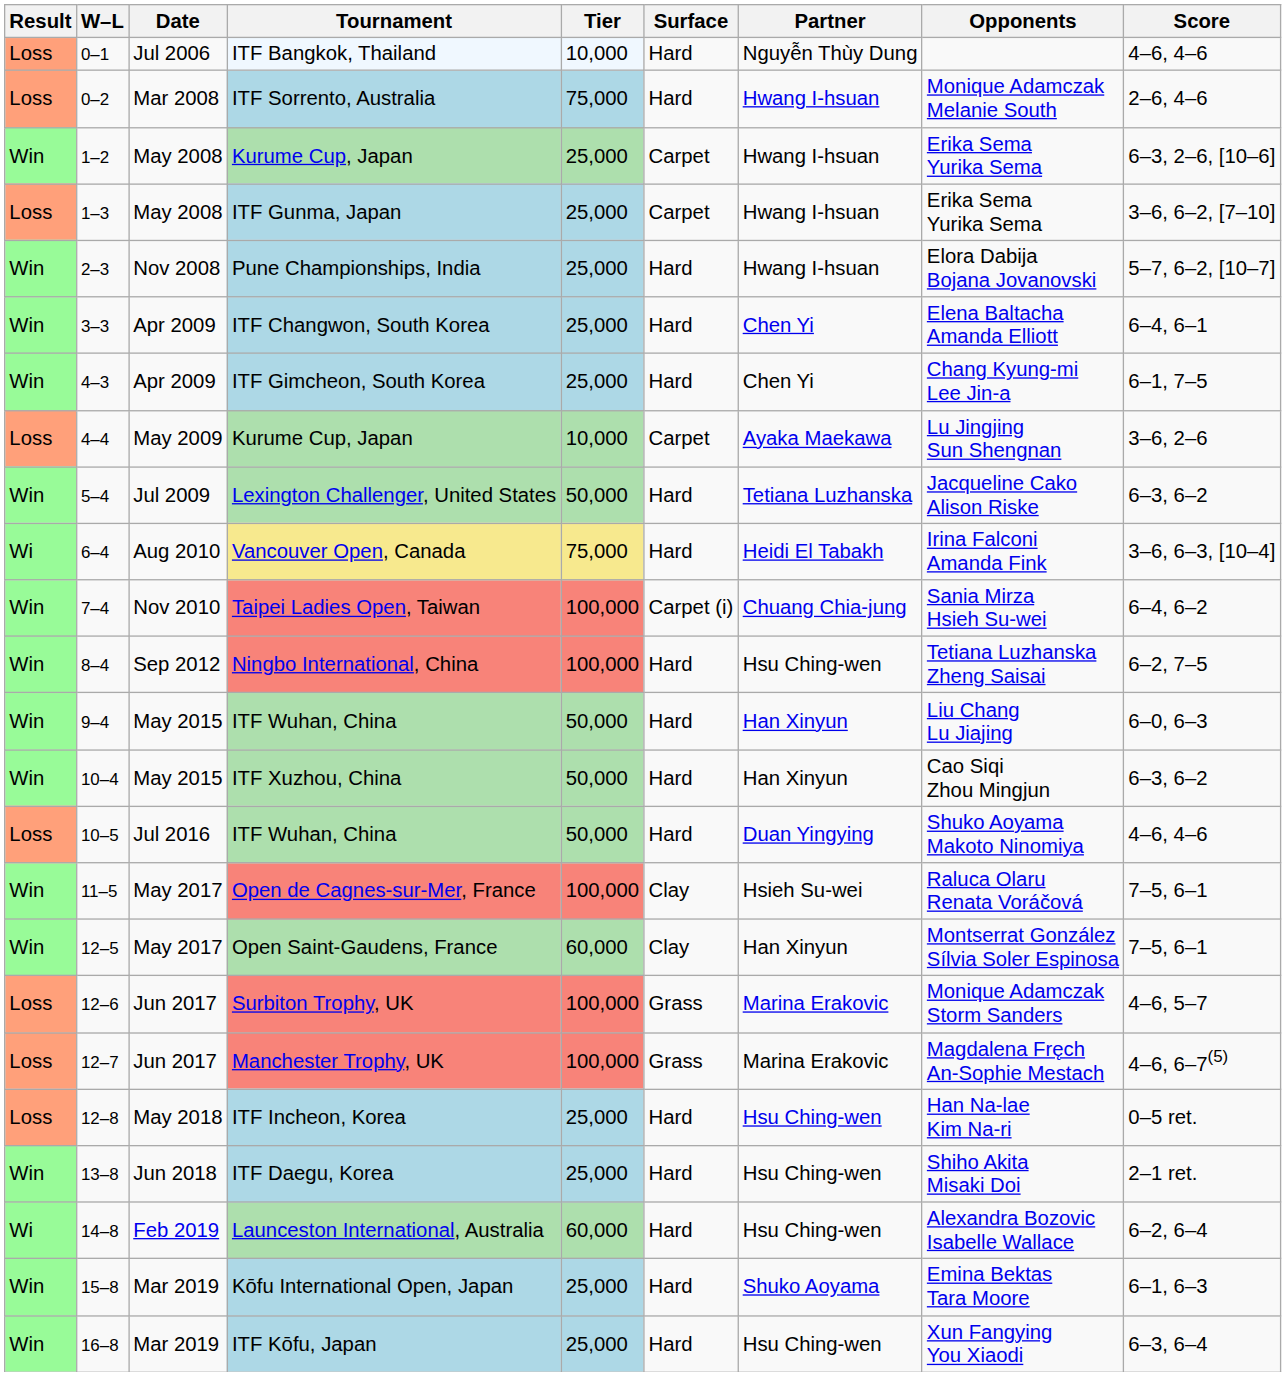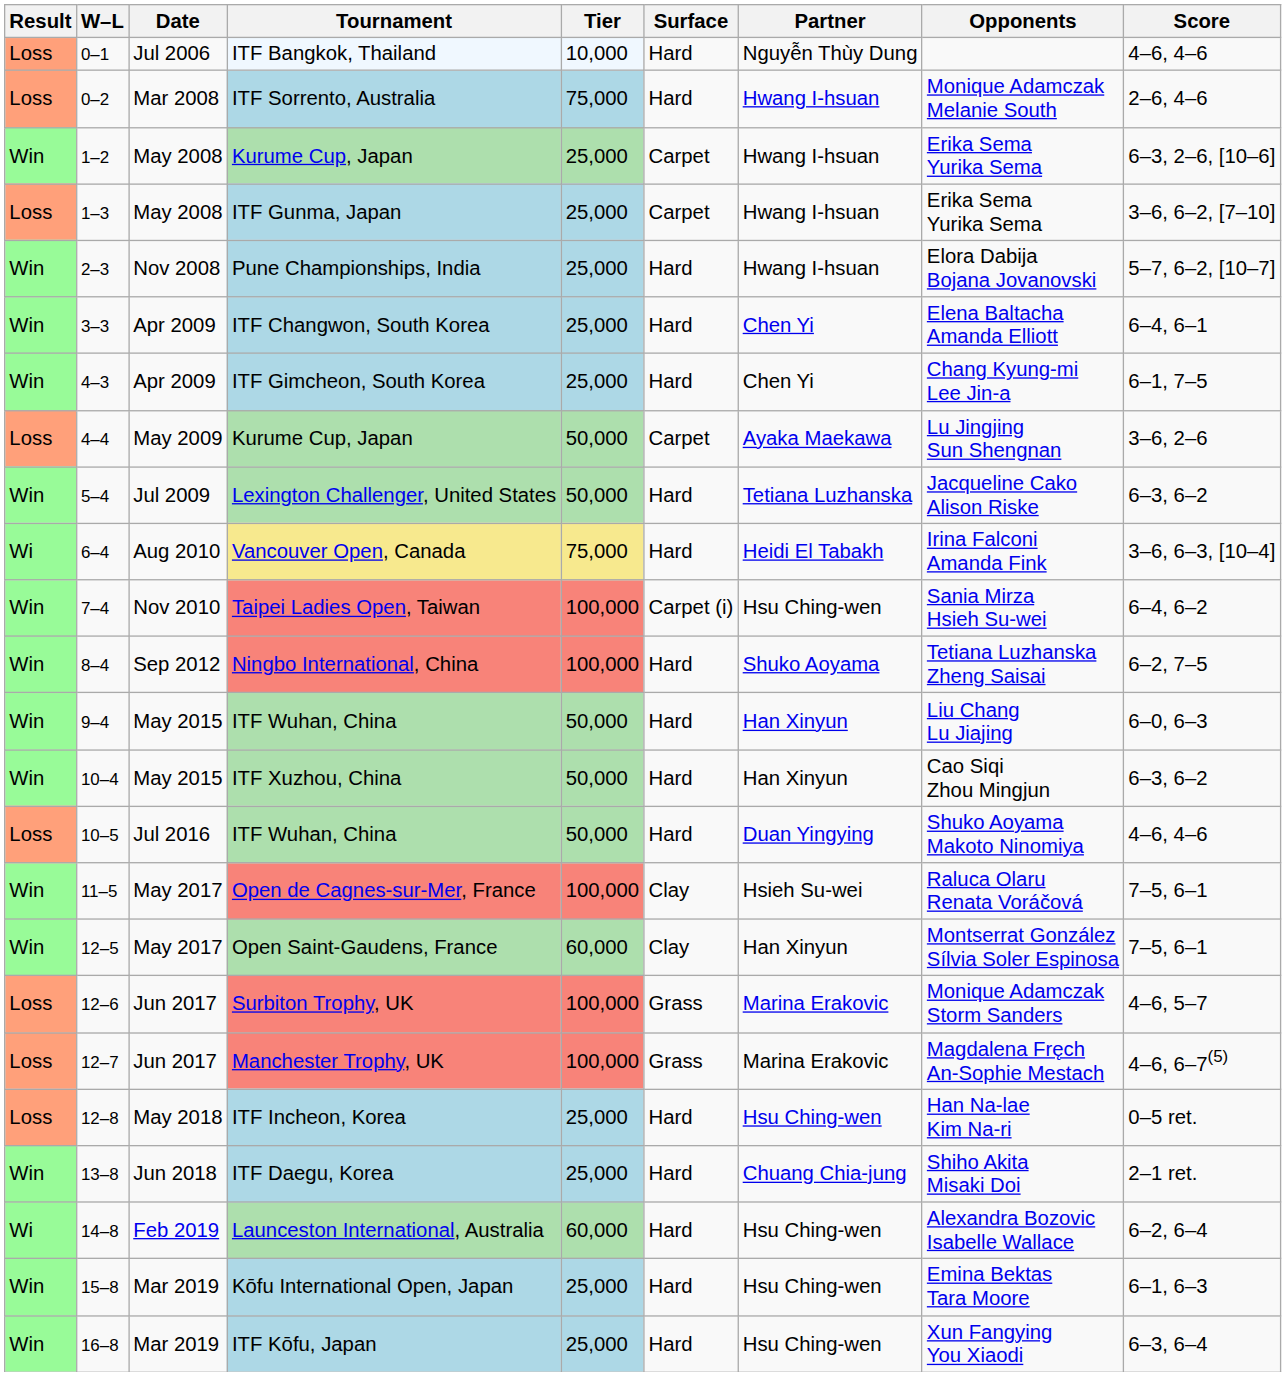4–4 / Kurume Cup, Japan | Tier: 10,000 -> 50,000
Taipei Ladies Open, Taiwan | Partner: Chuang Chia-jung -> Hsu Ching-wen
Ningbo International, China | Partner: Hsu Ching-wen -> Shuko Aoyama
ITF Daegu, Korea | Partner: Hsu Ching-wen -> Chuang Chia-jung
Kōfu International Open, Japan | Partner: Shuko Aoyama -> Hsu Ching-wen
